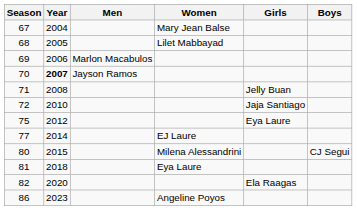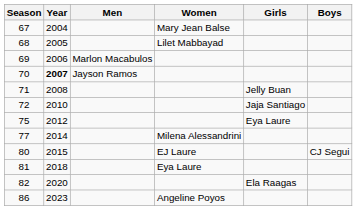77 | Women: EJ Laure -> Milena Alessandrini
80 | Women: Milena Alessandrini -> EJ Laure
